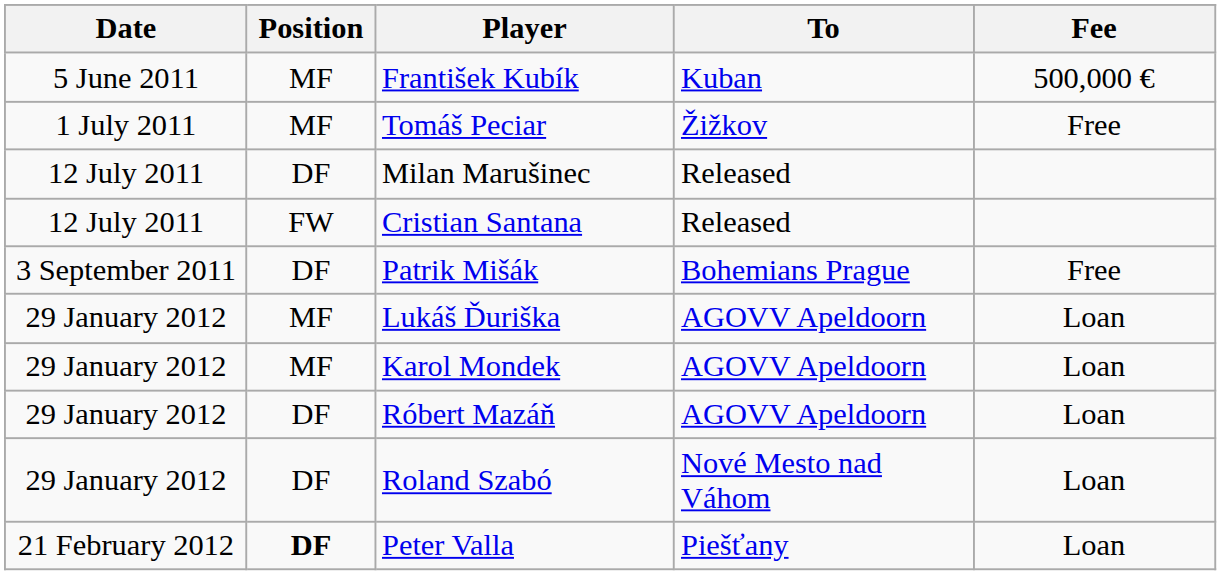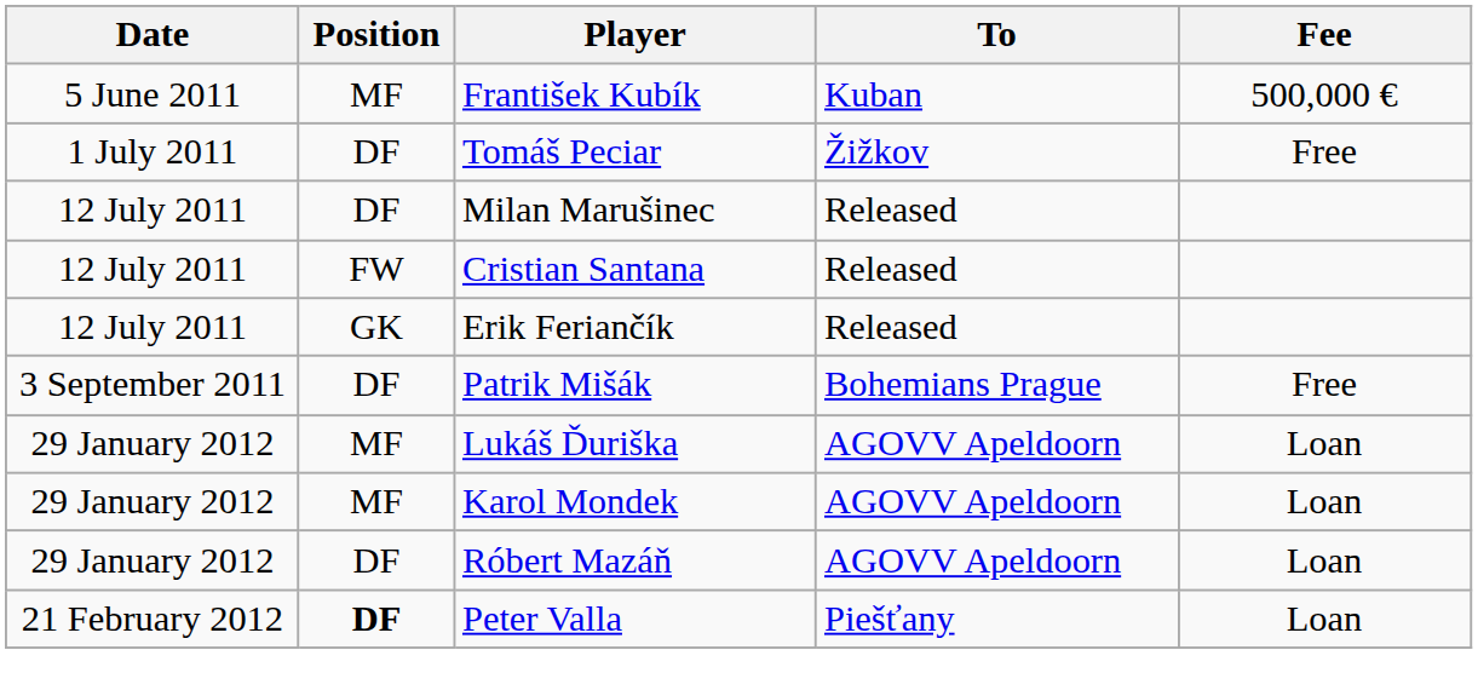Tomáš Peciar | Position: MF -> DF
+ row: 12 July 2011 | GK | Erik Feriančík | Released
- row: 29 January 2012 | DF | Roland Szabó | Nové Mesto nad Váhom | Loan
